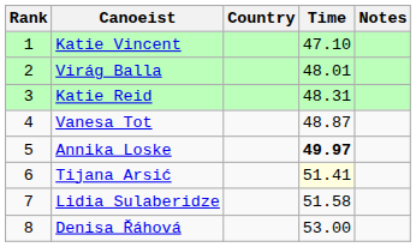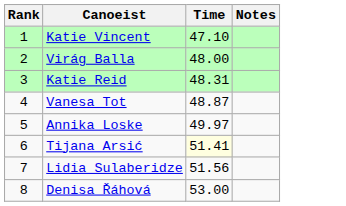- column: Country
Virág Balla | Time: 48.01 -> 48.00
Annika Loske | Time: bold -> normal
Lidia Sulaberidze | Time: 51.58 -> 51.56
